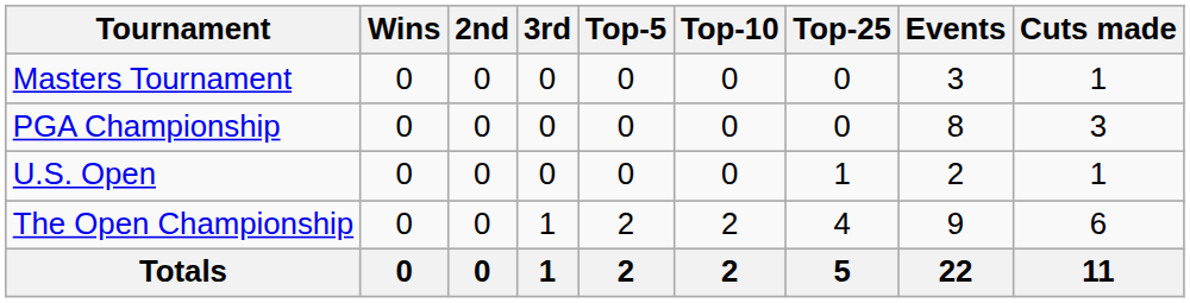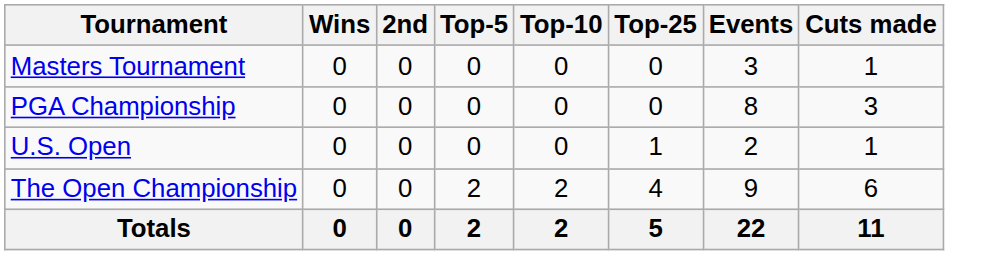- column: 3rd | 0 | 0 | 0 | 1 | 1
